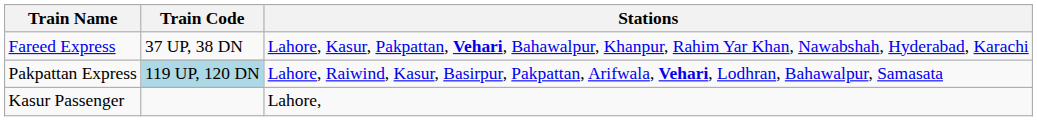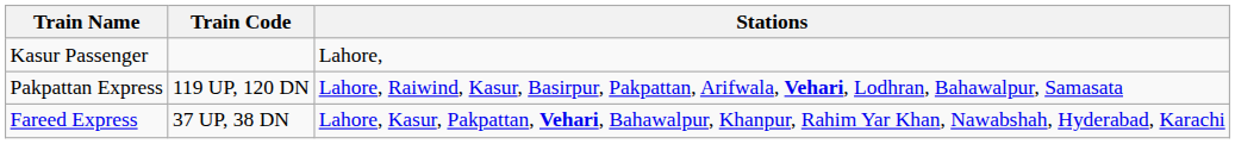rows swapped: Fareed Express <-> Kasur Passenger
Pakpattan Express | Train Code: lightblue background -> no background
